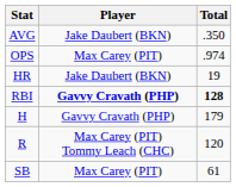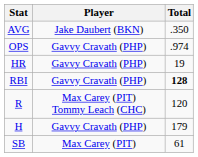OPS | Player: Max Carey (PIT) -> Gavvy Cravath (PHP)
HR | Player: Jake Daubert (BKN) -> Gavvy Cravath (PHP)
RBI | Player: bold -> normal
rows swapped: R <-> H
